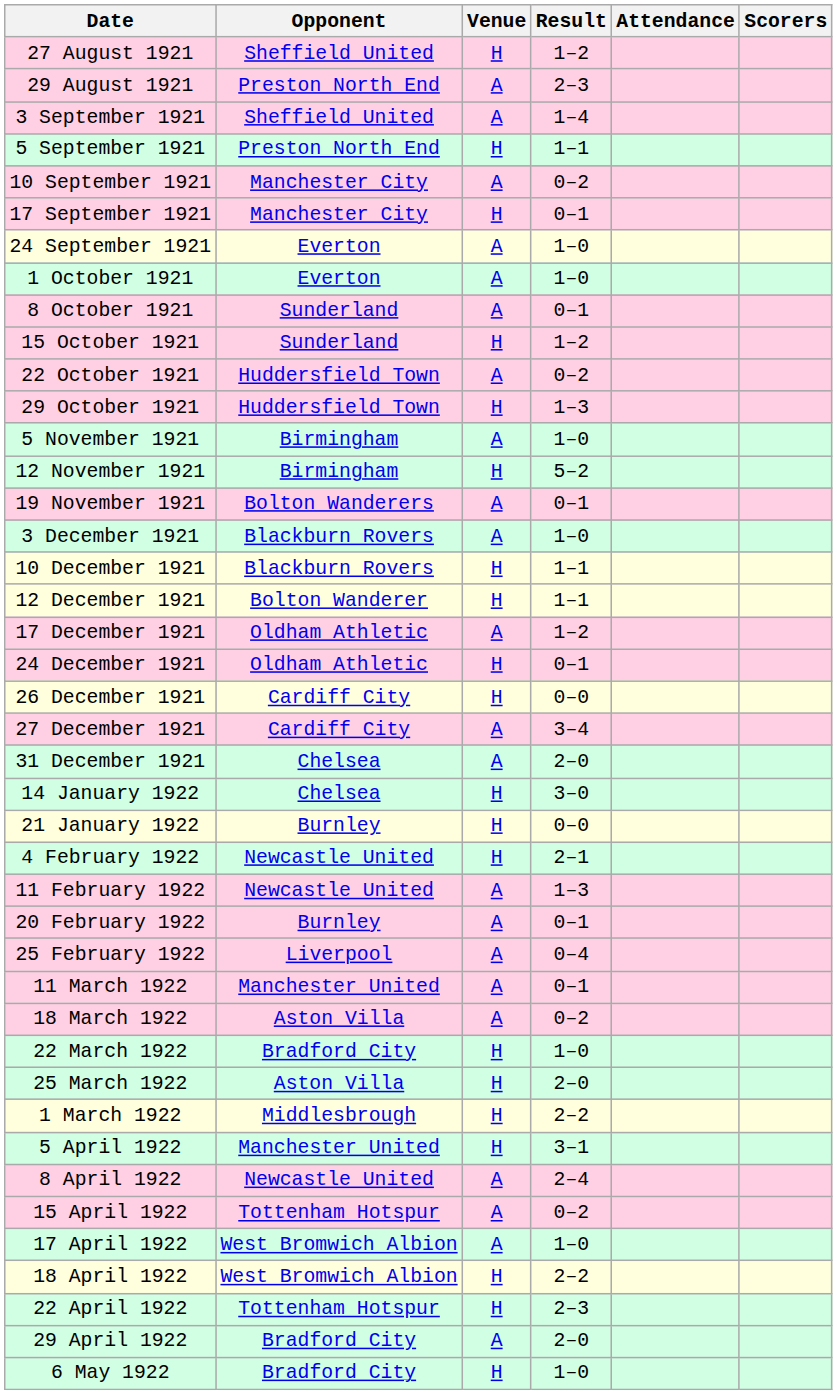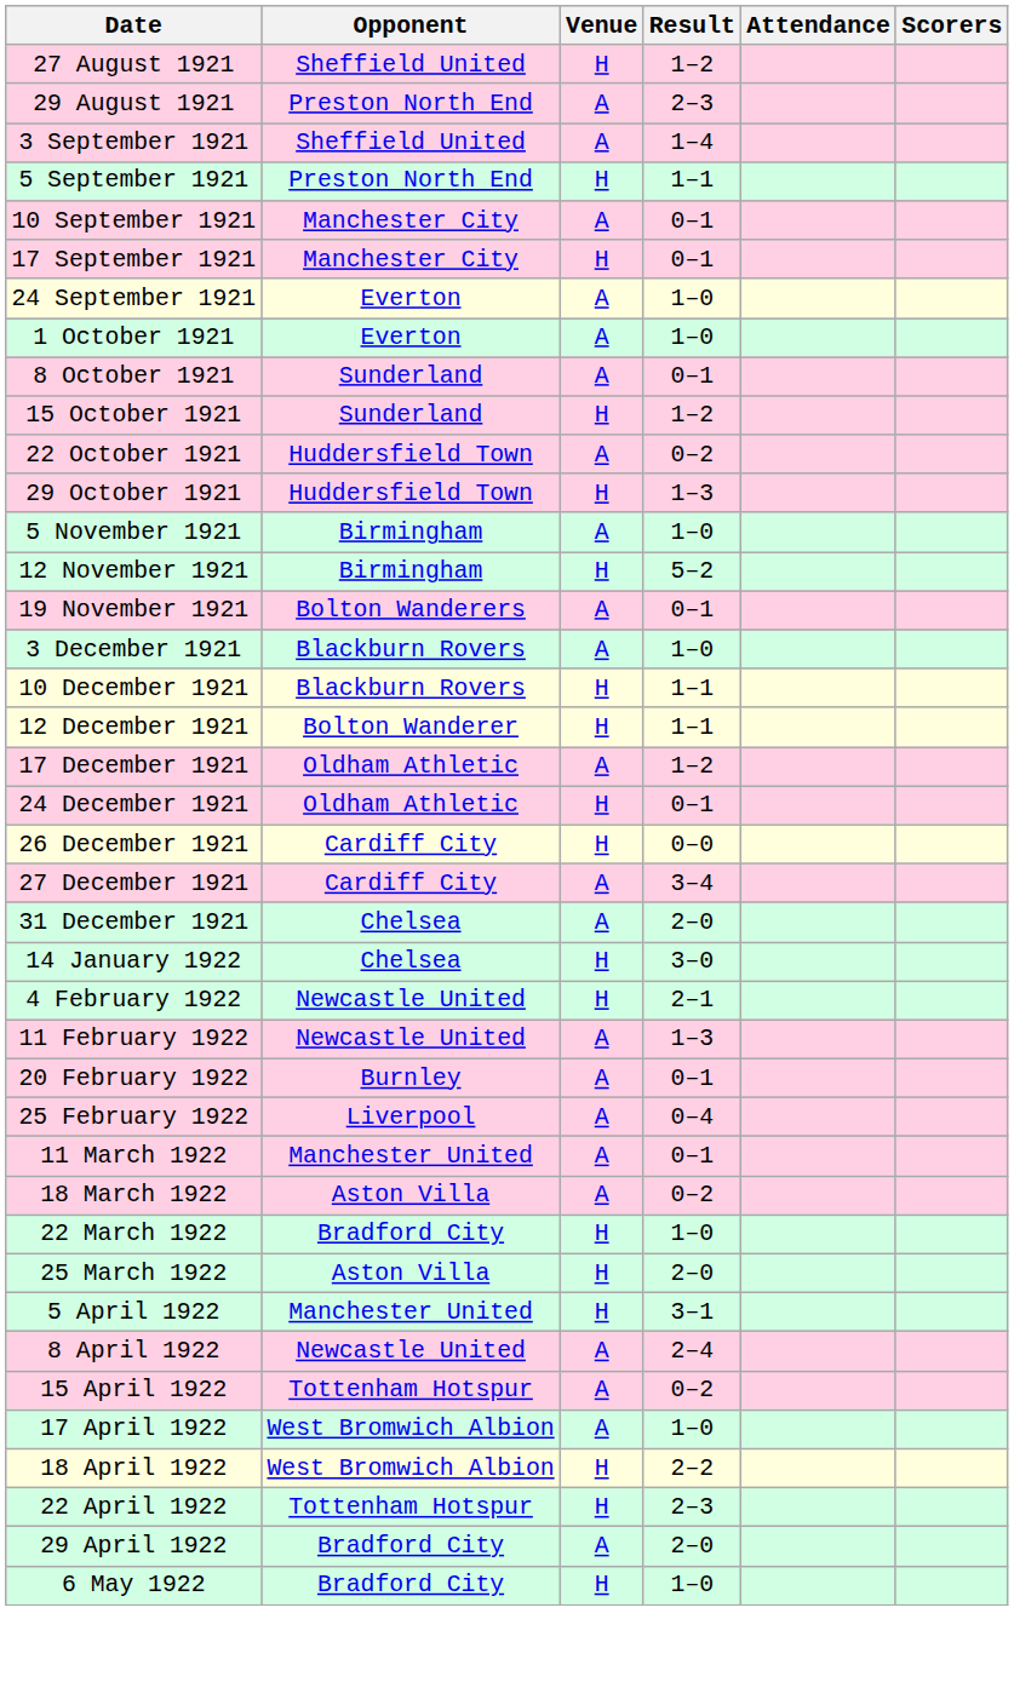10 September 1921 | Result: 0–2 -> 0–1
- row: 21 January 1922 | Burnley | H | 0–0
- row: 1 March 1922 | Middlesbrough | H | 2–2
